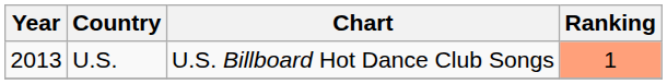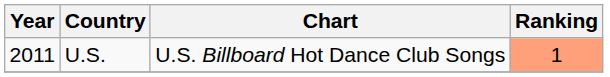U.S. | Year: 2013 -> 2011
